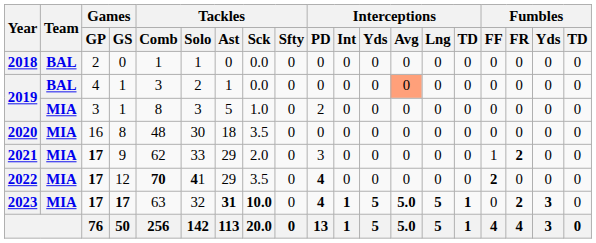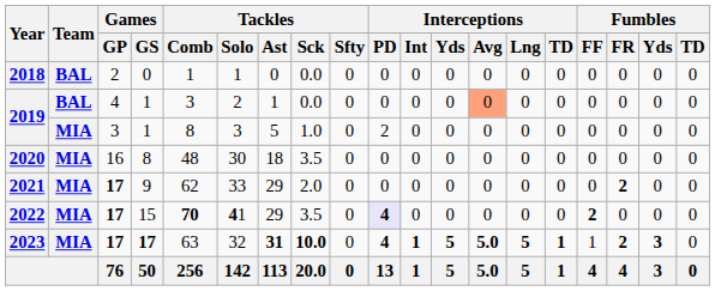2021 | Interceptions / PD: 3 -> 0
2021 | Fumbles / FF: 1 -> 0
2022 | Games / GS: 12 -> 15
2022 | Interceptions / PD: no background -> lavender background
2023 | Fumbles / FF: 0 -> 1
